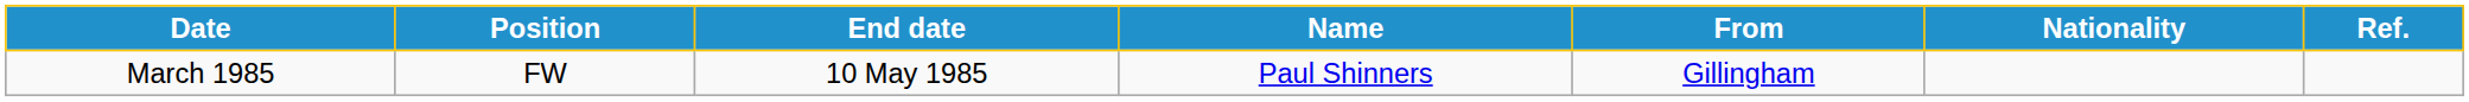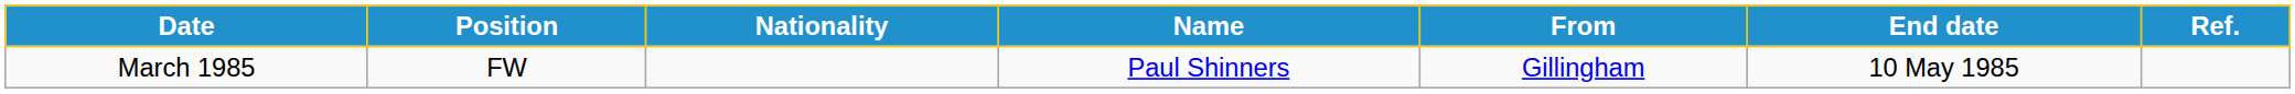columns swapped: Nationality <-> End date
